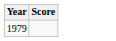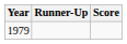+ column: Runner-Up
